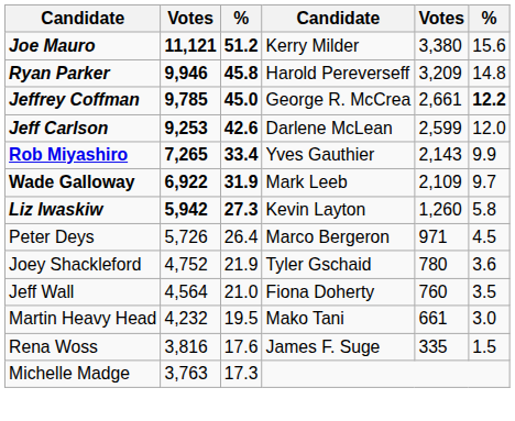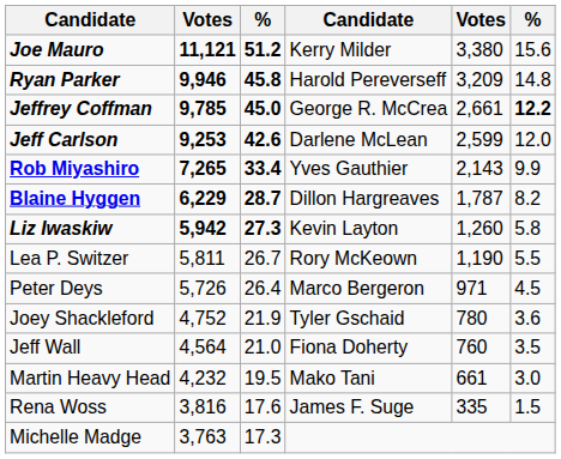- row: Wade Galloway | 6,922 | 31.9 | Mark Leeb | 2,109 | 9.7
+ row: Blaine Hyggen | 6,229 | 28.7 | Dillon Hargreaves | 1,787 | 8.2
+ row: Lea P. Switzer | 5,811 | 26.7 | Rory McKeown | 1,190 | 5.5
